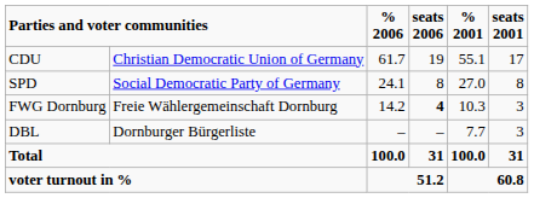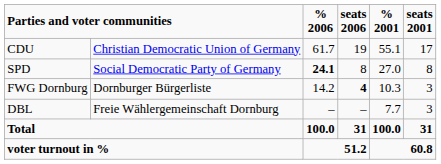SPD | % 2006: normal -> bold
FWG Dornburg | column 2: Freie Wählergemeinschaft Dornburg -> Dornburger Bürgerliste
DBL | column 2: Dornburger Bürgerliste -> Freie Wählergemeinschaft Dornburg
